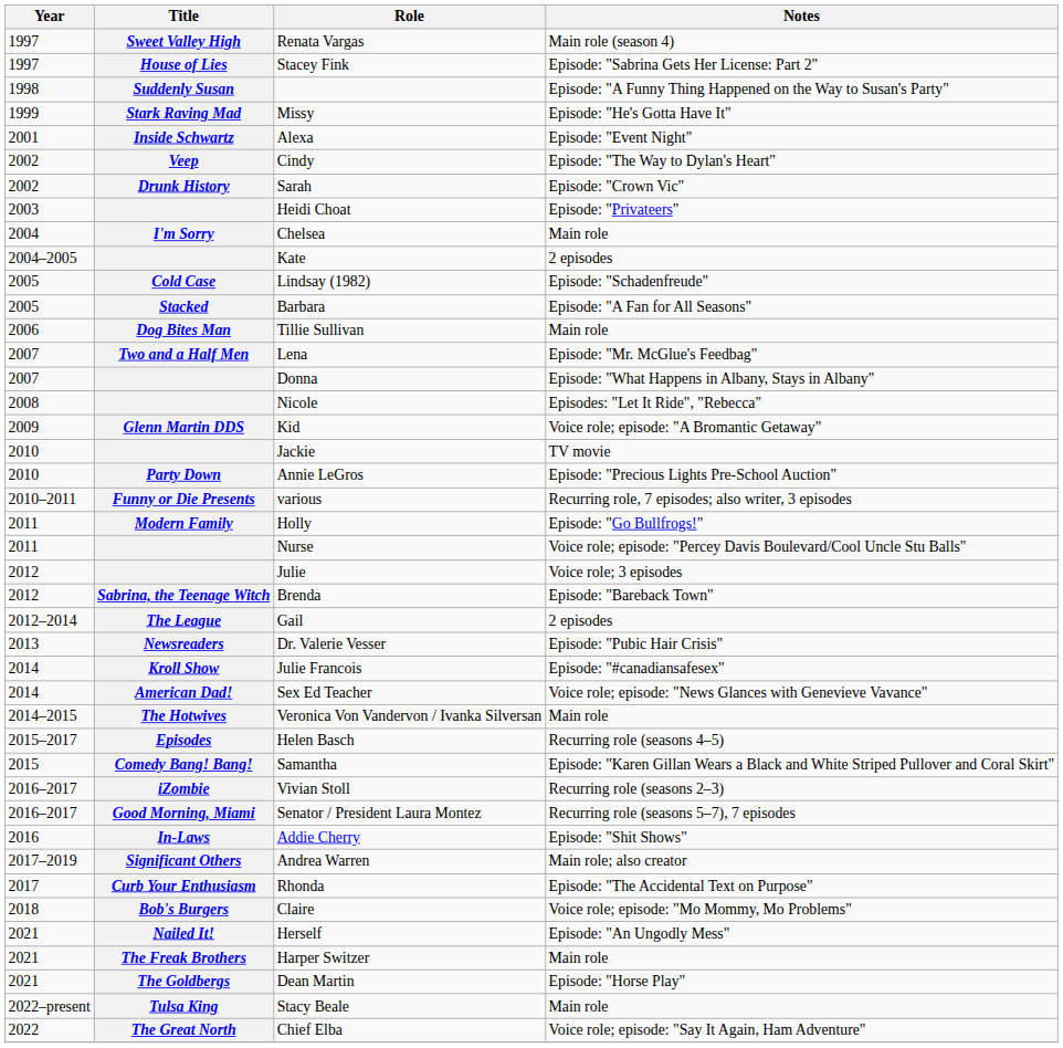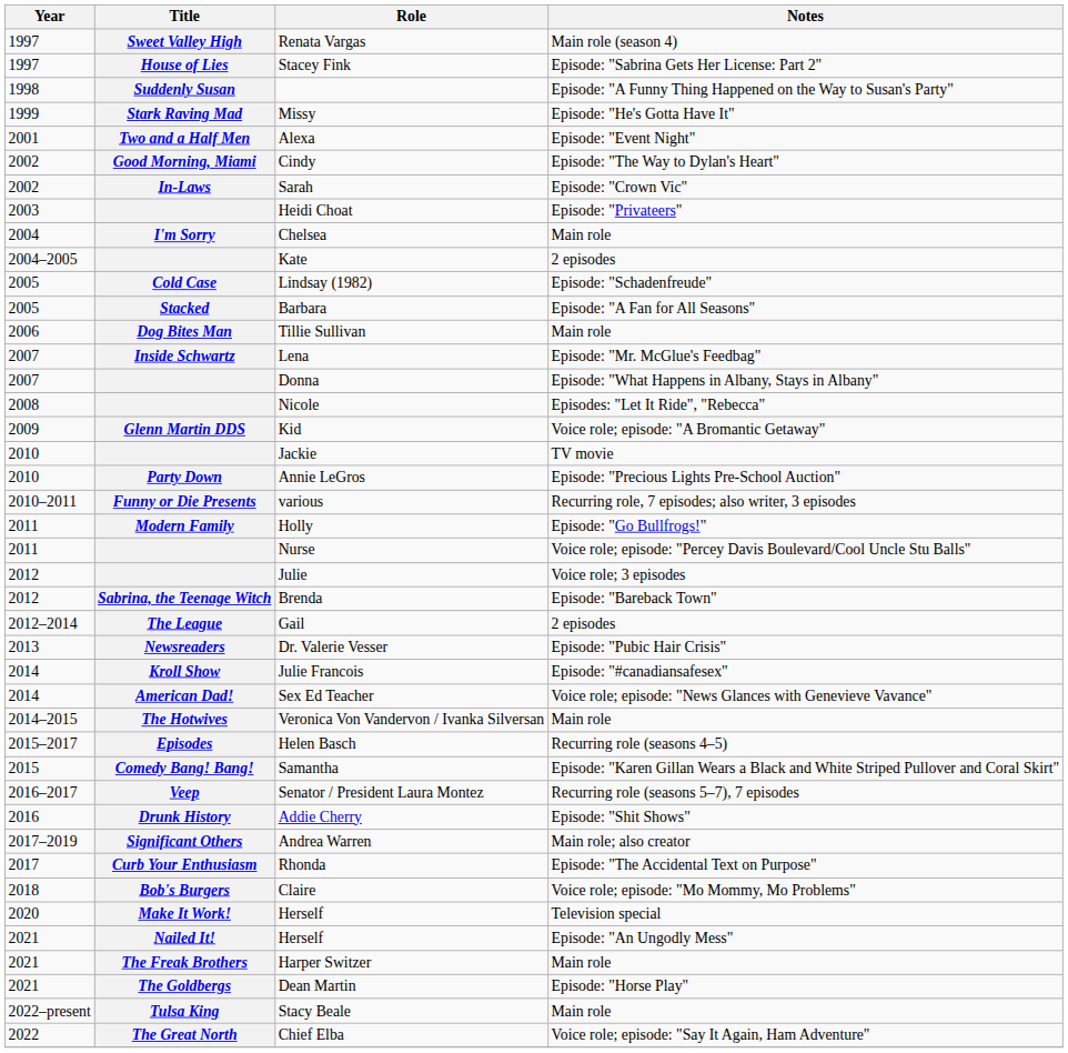Alexa | Title: Inside Schwartz -> Two and a Half Men
Cindy | Title: Veep -> Good Morning, Miami
Sarah | Title: Drunk History -> In-Laws
Lena | Title: Two and a Half Men -> Inside Schwartz
- row: 2016–2017 | iZombie | Vivian Stoll | Recurring role (seasons 2–3)
Senator / President Laura Montez | Title: Good Morning, Miami -> Veep
Addie Cherry | Title: In-Laws -> Drunk History
+ row: 2020 | Make It Work! | Herself | Television special
